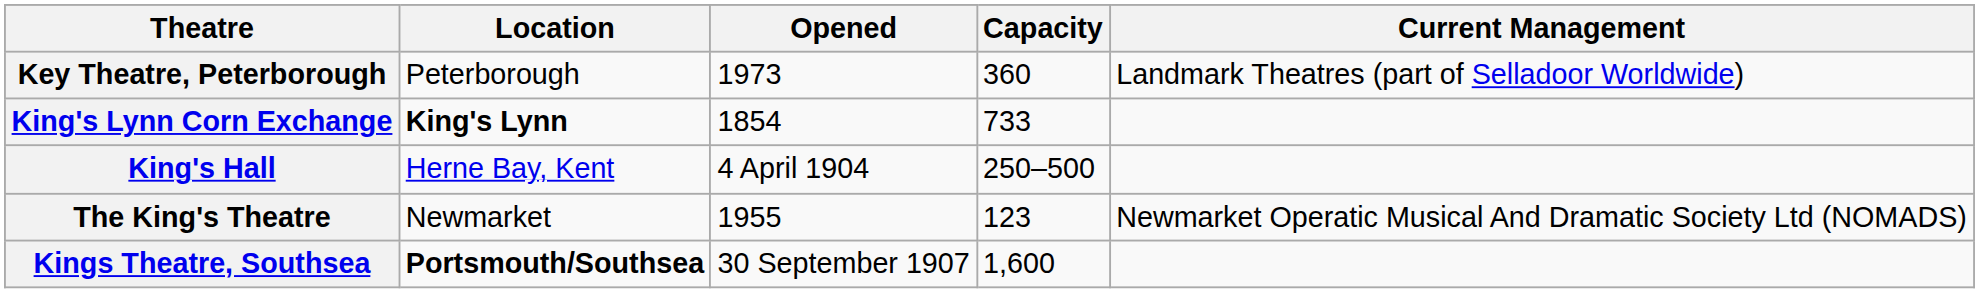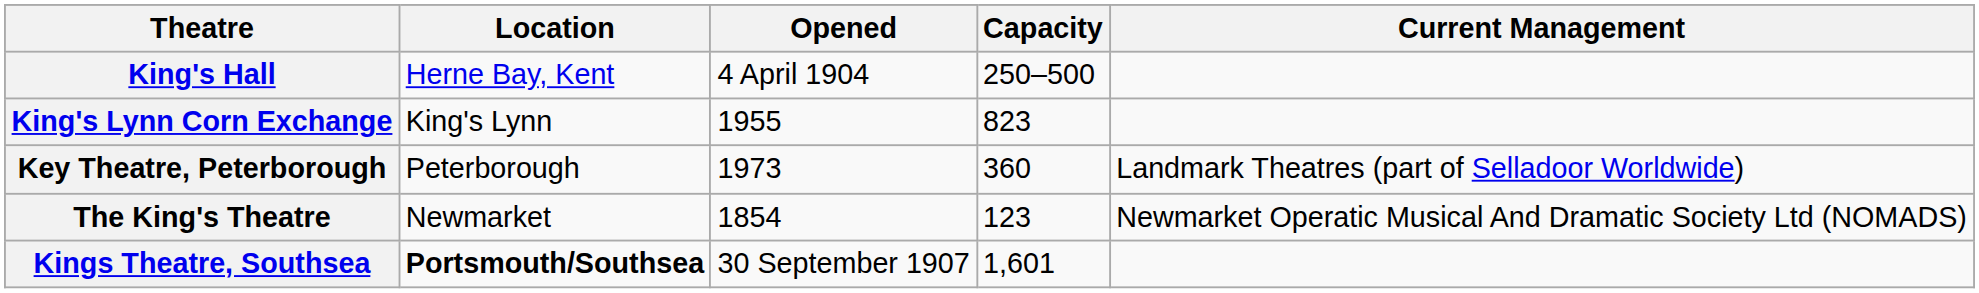rows swapped: Key Theatre, Peterborough <-> King's Hall
King's Lynn Corn Exchange | Location: bold -> normal
King's Lynn Corn Exchange | Opened: 1854 -> 1955
King's Lynn Corn Exchange | Capacity: 733 -> 823
The King's Theatre | Opened: 1955 -> 1854
Kings Theatre, Southsea | Capacity: 1,600 -> 1,601
